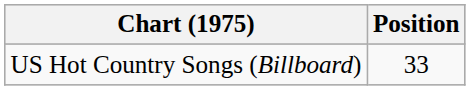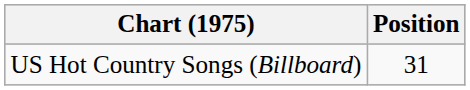US Hot Country Songs (Billboard) | Position: 33 -> 31
